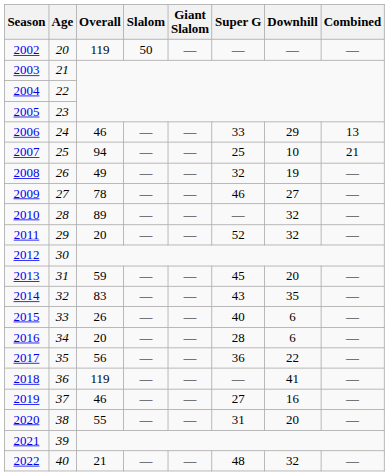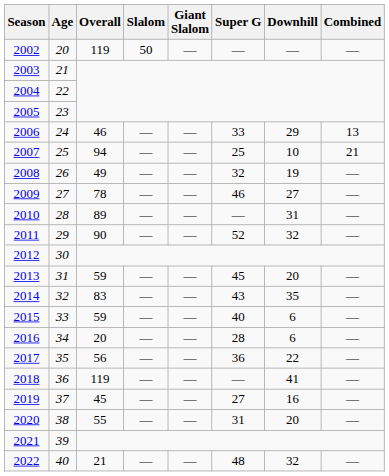2010 | Downhill: 32 -> 31
2011 | Overall: 20 -> 90
2015 | Overall: 26 -> 59
2019 | Overall: 46 -> 45
